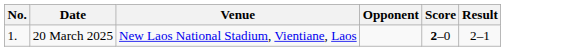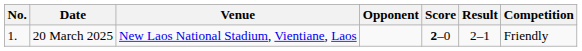+ column: Competition | Friendly
